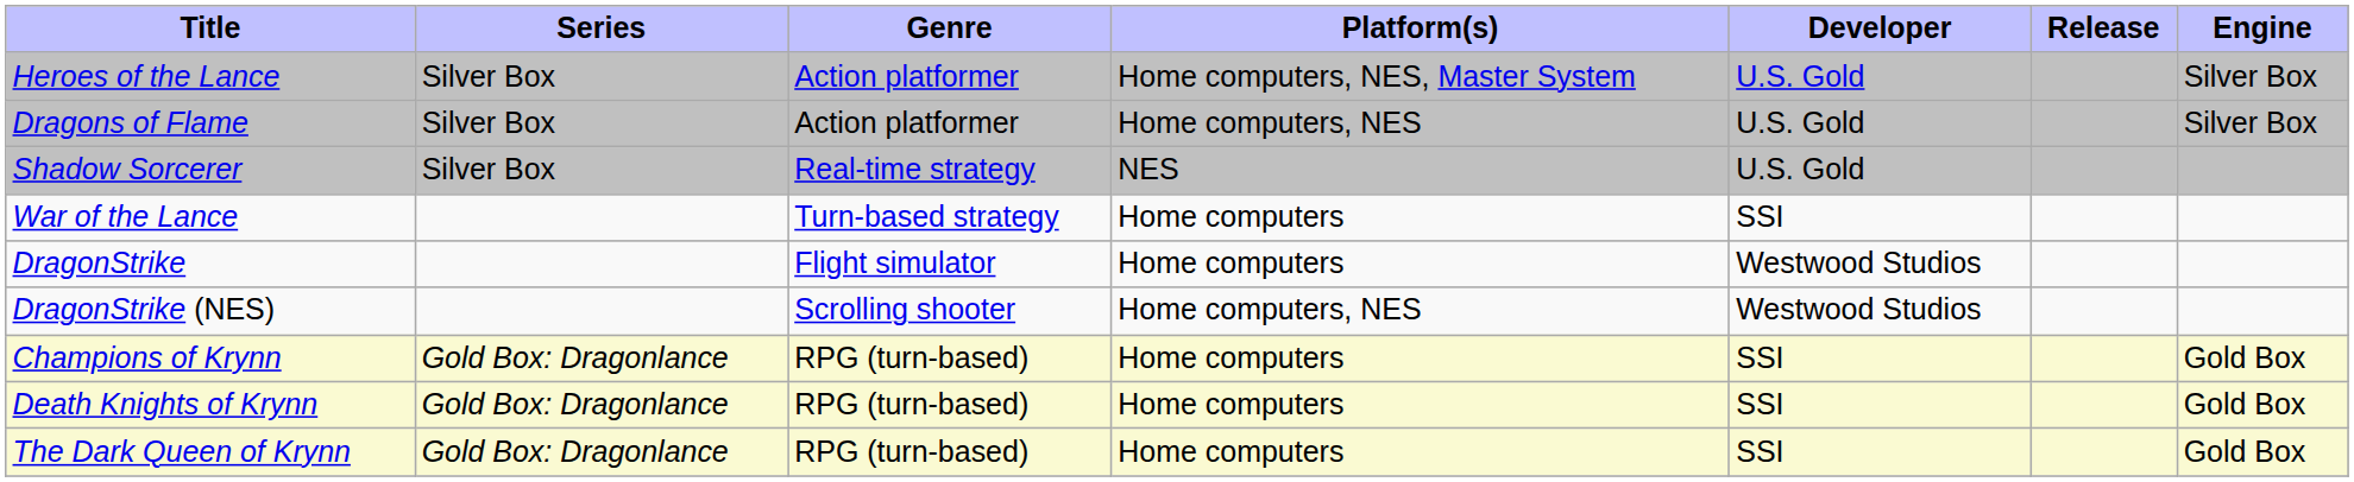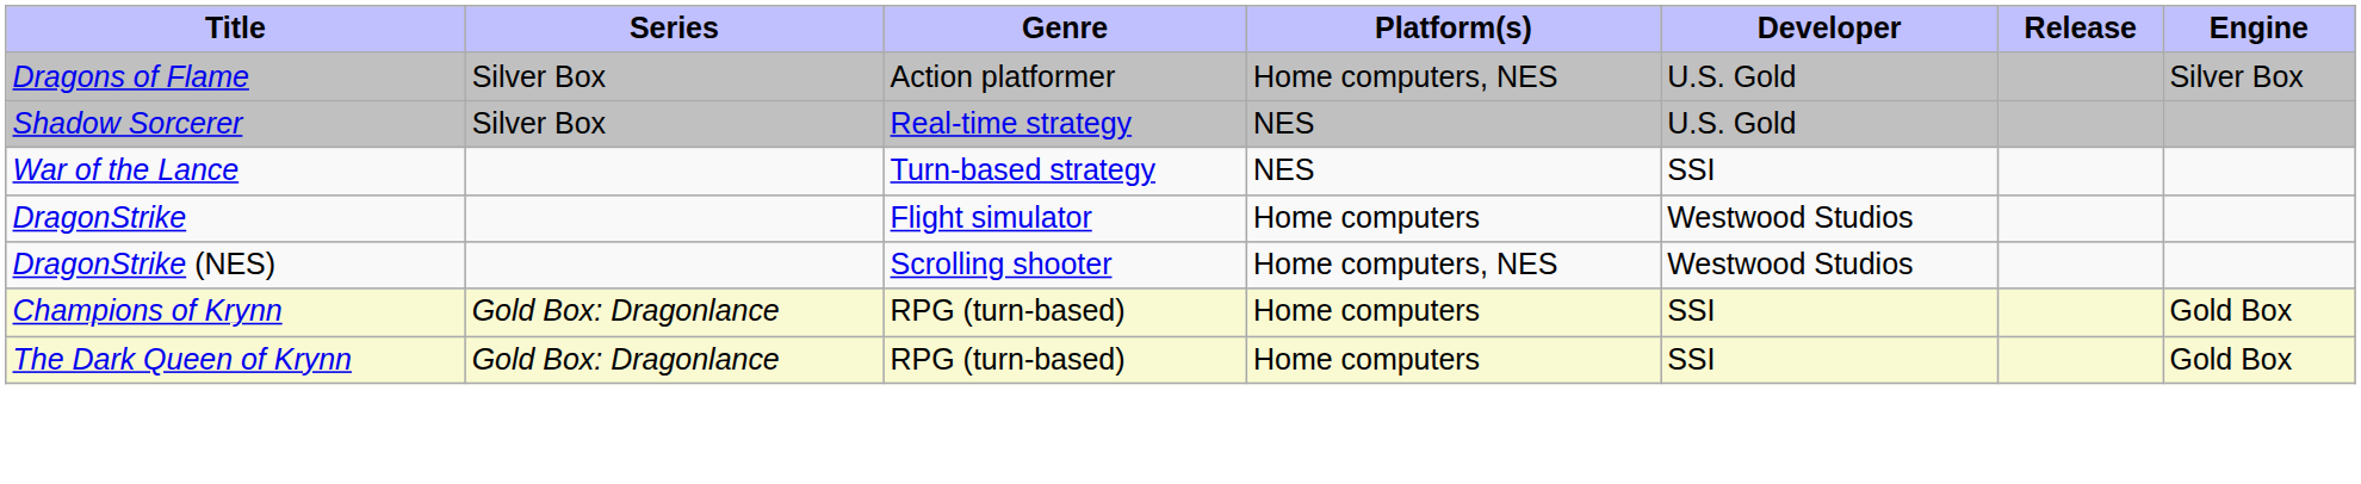- row: Heroes of the Lance | Silver Box | Action platformer | Home computers, NES, Master System | U.S. Gold | Silver Box
War of the Lance | Platform(s): Home computers -> NES
- row: Death Knights of Krynn | Gold Box: Dragonlance | RPG (turn-based) | Home computers | SSI | Gold Box
